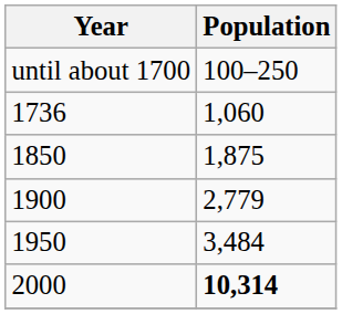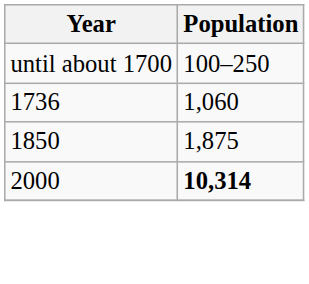- row: 1900 | 2,779
- row: 1950 | 3,484
